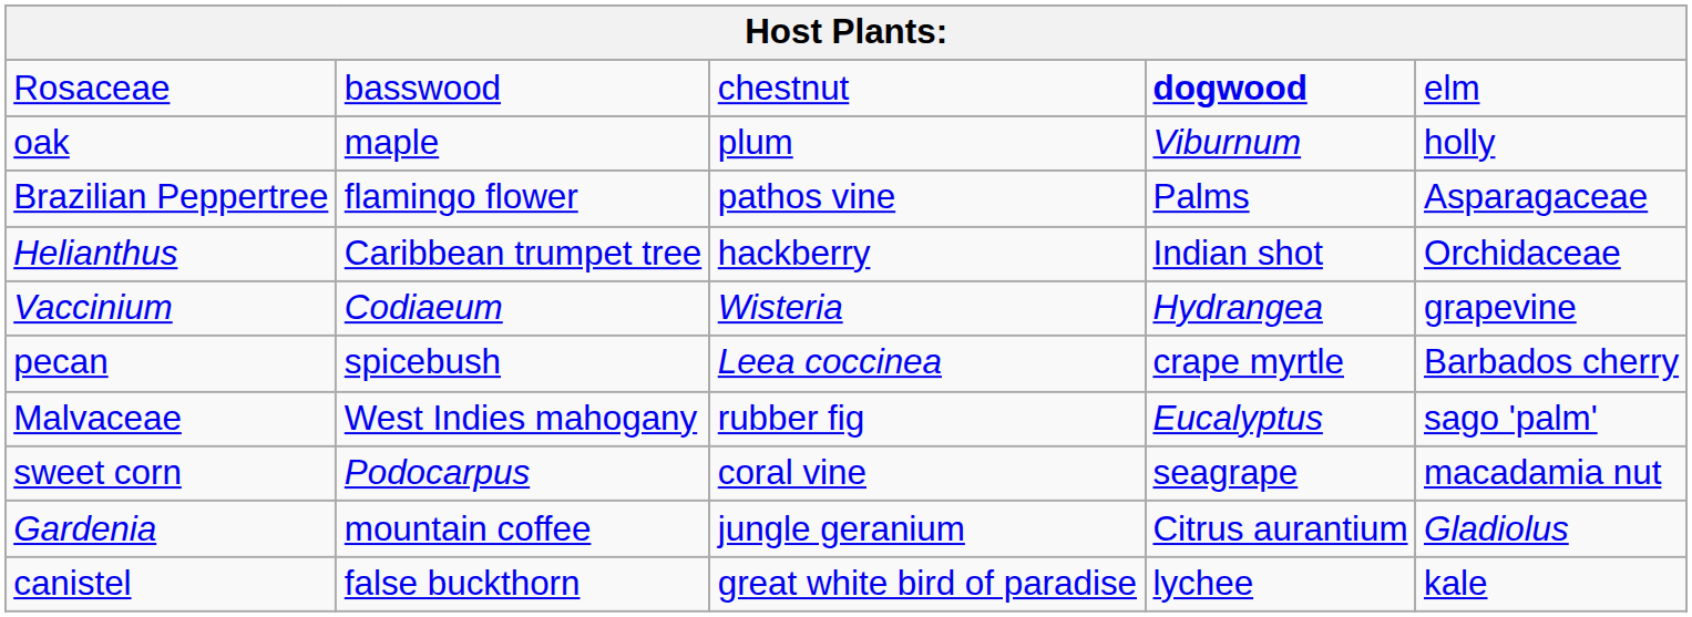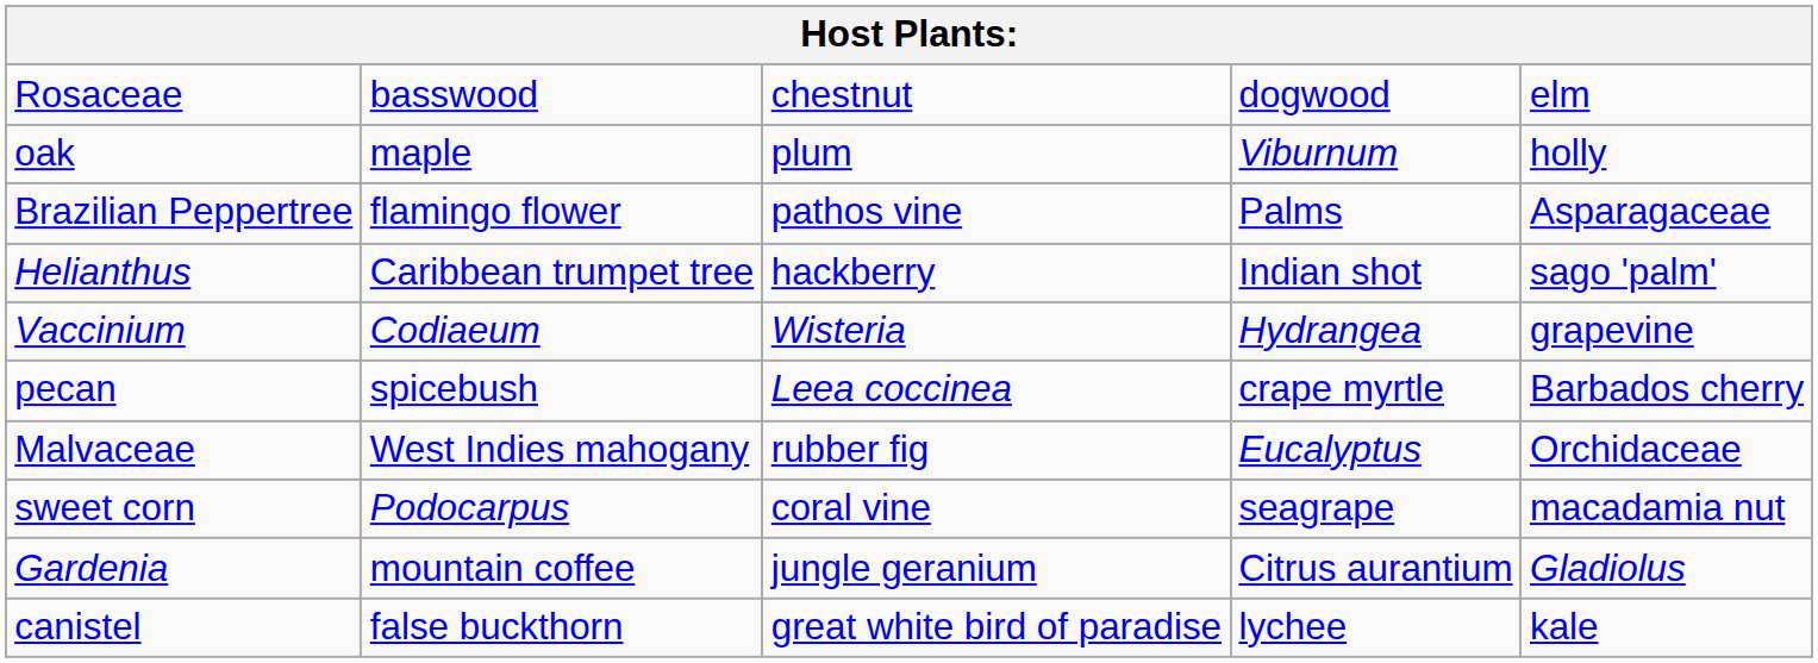Rosaceae | column 4: bold -> normal
Helianthus | column 5: Orchidaceae -> sago 'palm'
Malvaceae | column 5: sago 'palm' -> Orchidaceae
